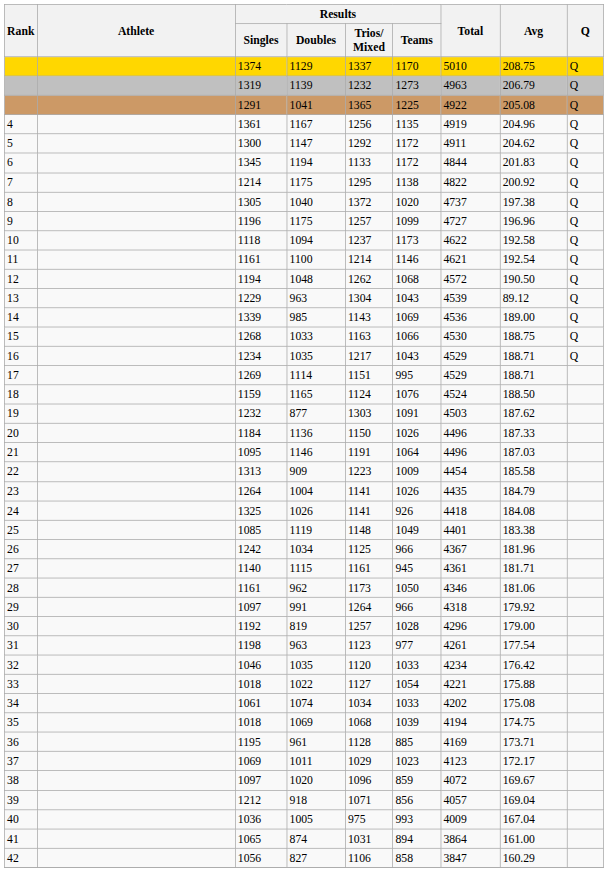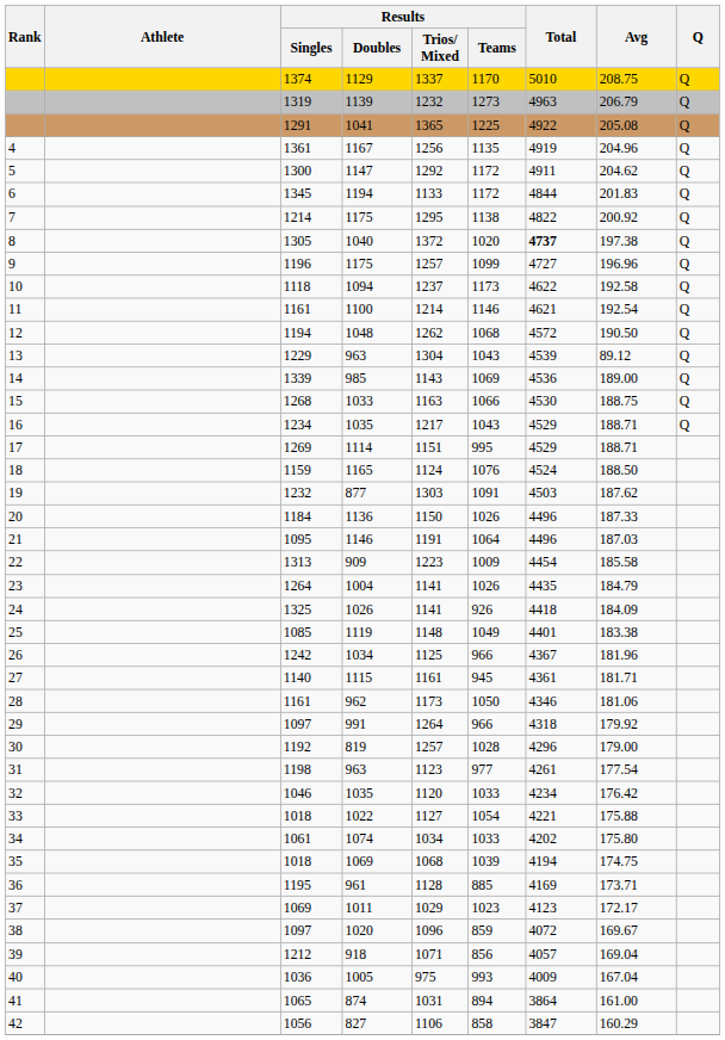8 | Total: normal -> bold
24 | Avg: 184.08 -> 184.09
34 | Avg: 175.08 -> 175.80
